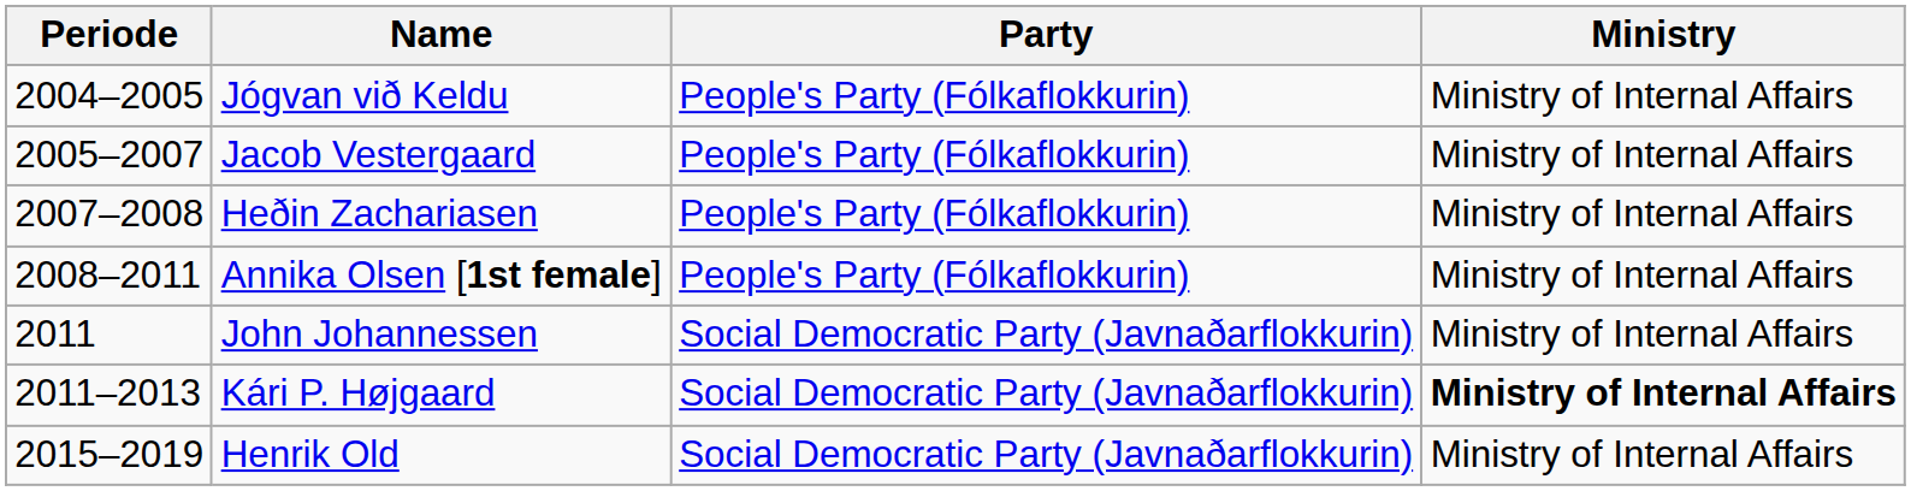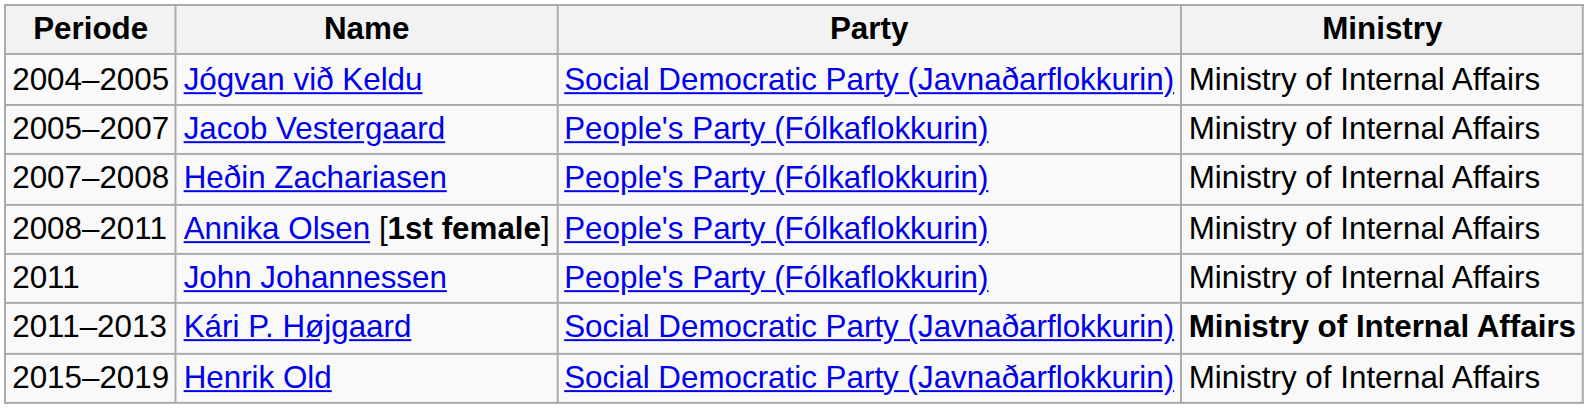Jógvan við Keldu | Party: People's Party (Fólkaflokkurin) -> Social Democratic Party (Javnaðarflokkurin)
John Johannessen | Party: Social Democratic Party (Javnaðarflokkurin) -> People's Party (Fólkaflokkurin)
